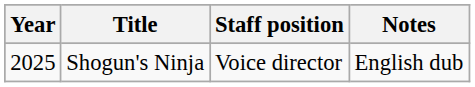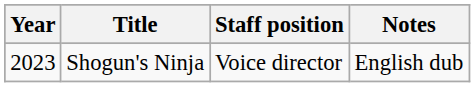Shogun's Ninja | Year: 2025 -> 2023
